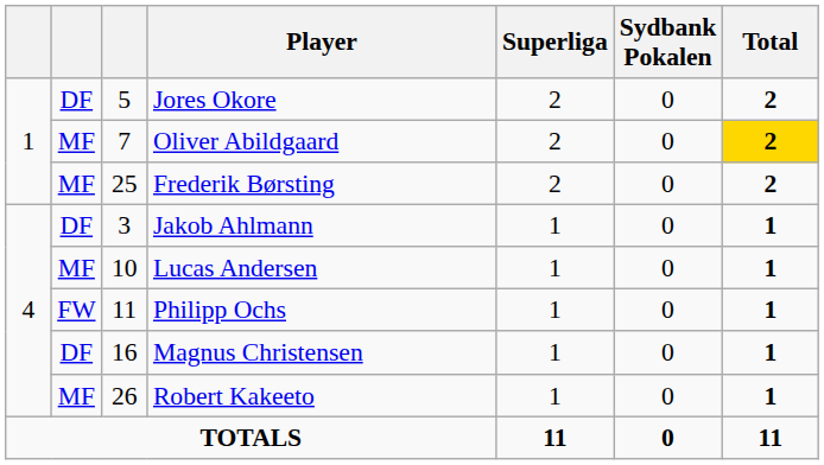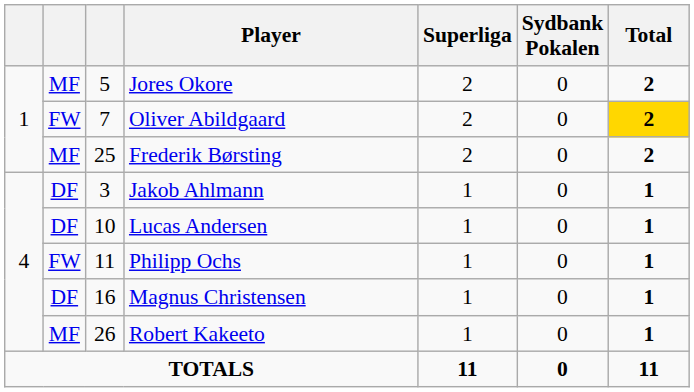Jores Okore | column 2: DF -> MF
Oliver Abildgaard | column 2: MF -> FW
Lucas Andersen | column 2: MF -> DF
